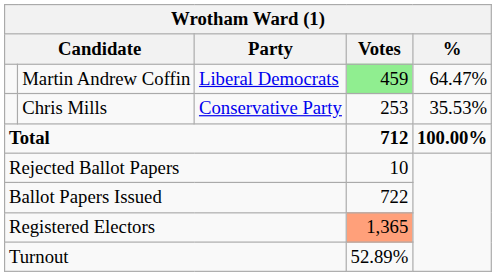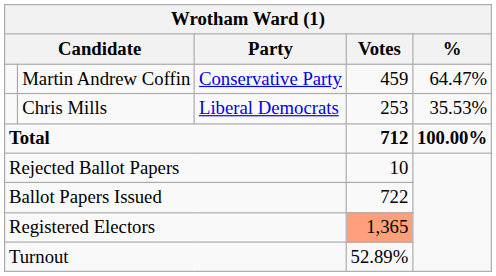Martin Andrew Coffin | Party: Liberal Democrats -> Conservative Party
Martin Andrew Coffin | Votes: lightgreen background -> no background
Chris Mills | Party: Conservative Party -> Liberal Democrats
